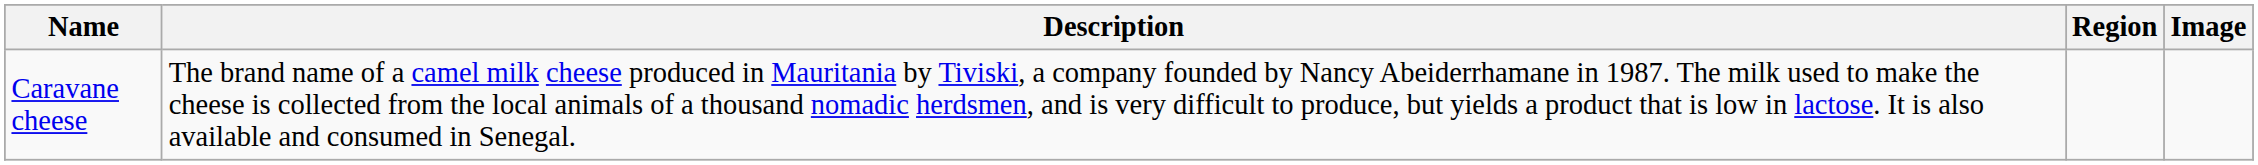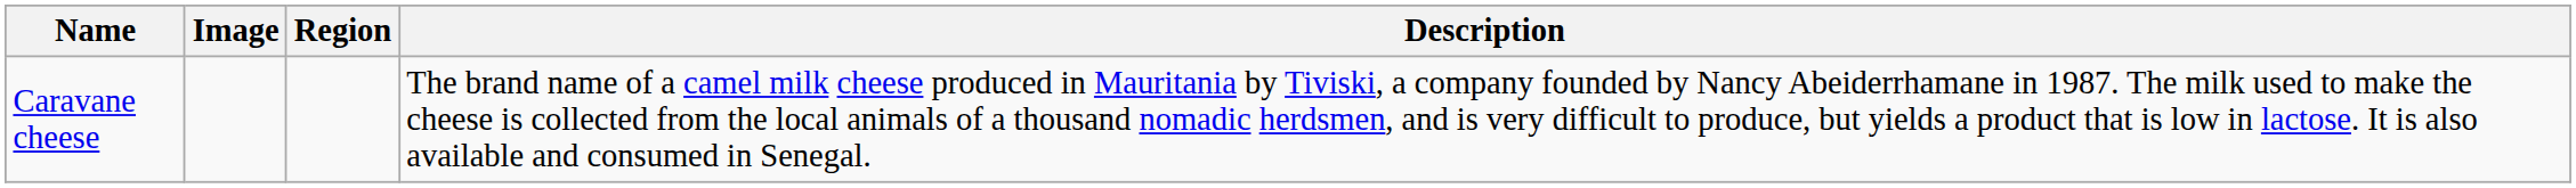columns swapped: Image <-> Description
